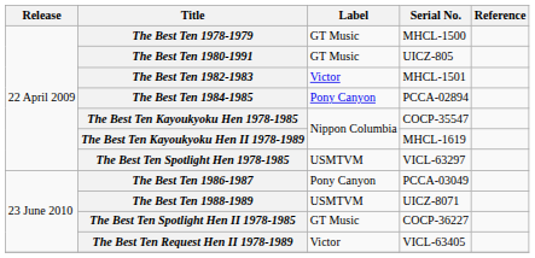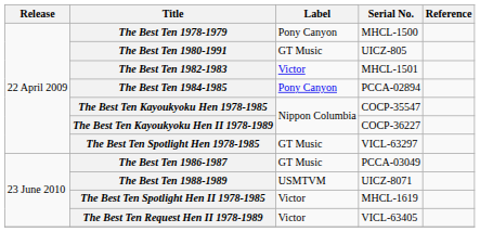The Best Ten 1978-1979 | Label: GT Music -> Pony Canyon
The Best Ten Kayoukyoku Hen II 1978-1989 | Serial No.: MHCL-1619 -> COCP-36227
The Best Ten Spotlight Hen 1978-1985 | Label: USMTVM -> GT Music
The Best Ten 1986-1987 | Label: Pony Canyon -> GT Music
The Best Ten Spotlight Hen II 1978-1985 | Label: GT Music -> Victor
The Best Ten Spotlight Hen II 1978-1985 | Serial No.: COCP-36227 -> MHCL-1619
